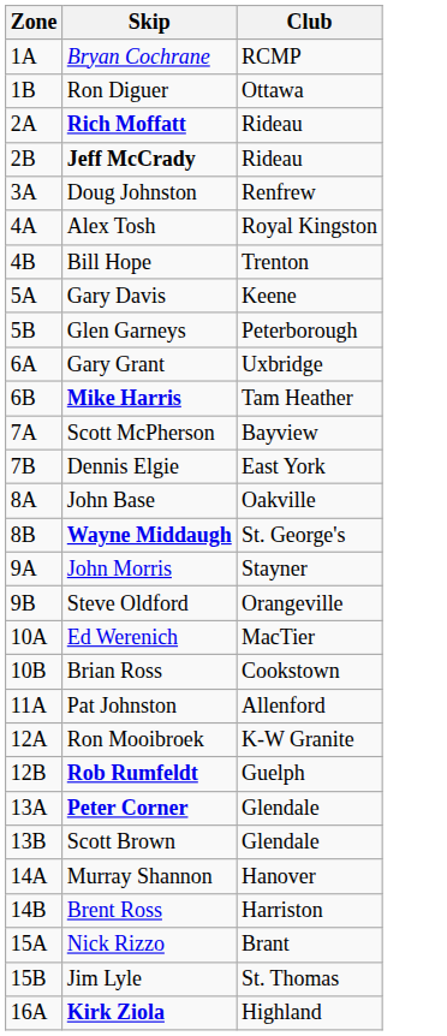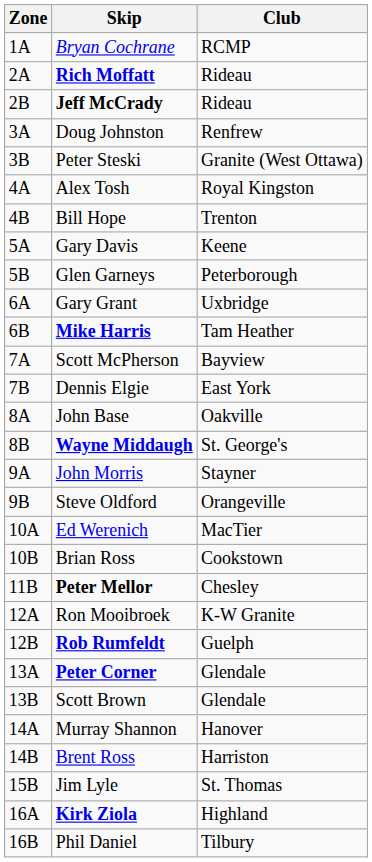- row: 1B | Ron Diguer | Ottawa
+ row: 3B | Peter Steski | Granite (West Ottawa)
- row: 11A | Pat Johnston | Allenford
+ row: 11B | Peter Mellor | Chesley
- row: 15A | Nick Rizzo | Brant
+ row: 16B | Phil Daniel | Tilbury
